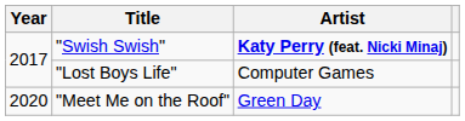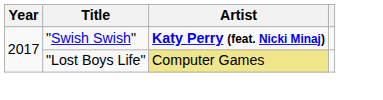"Lost Boys Life" | Artist: no background -> khaki background
- row: 2020 | "Meet Me on the Roof" | Green Day
